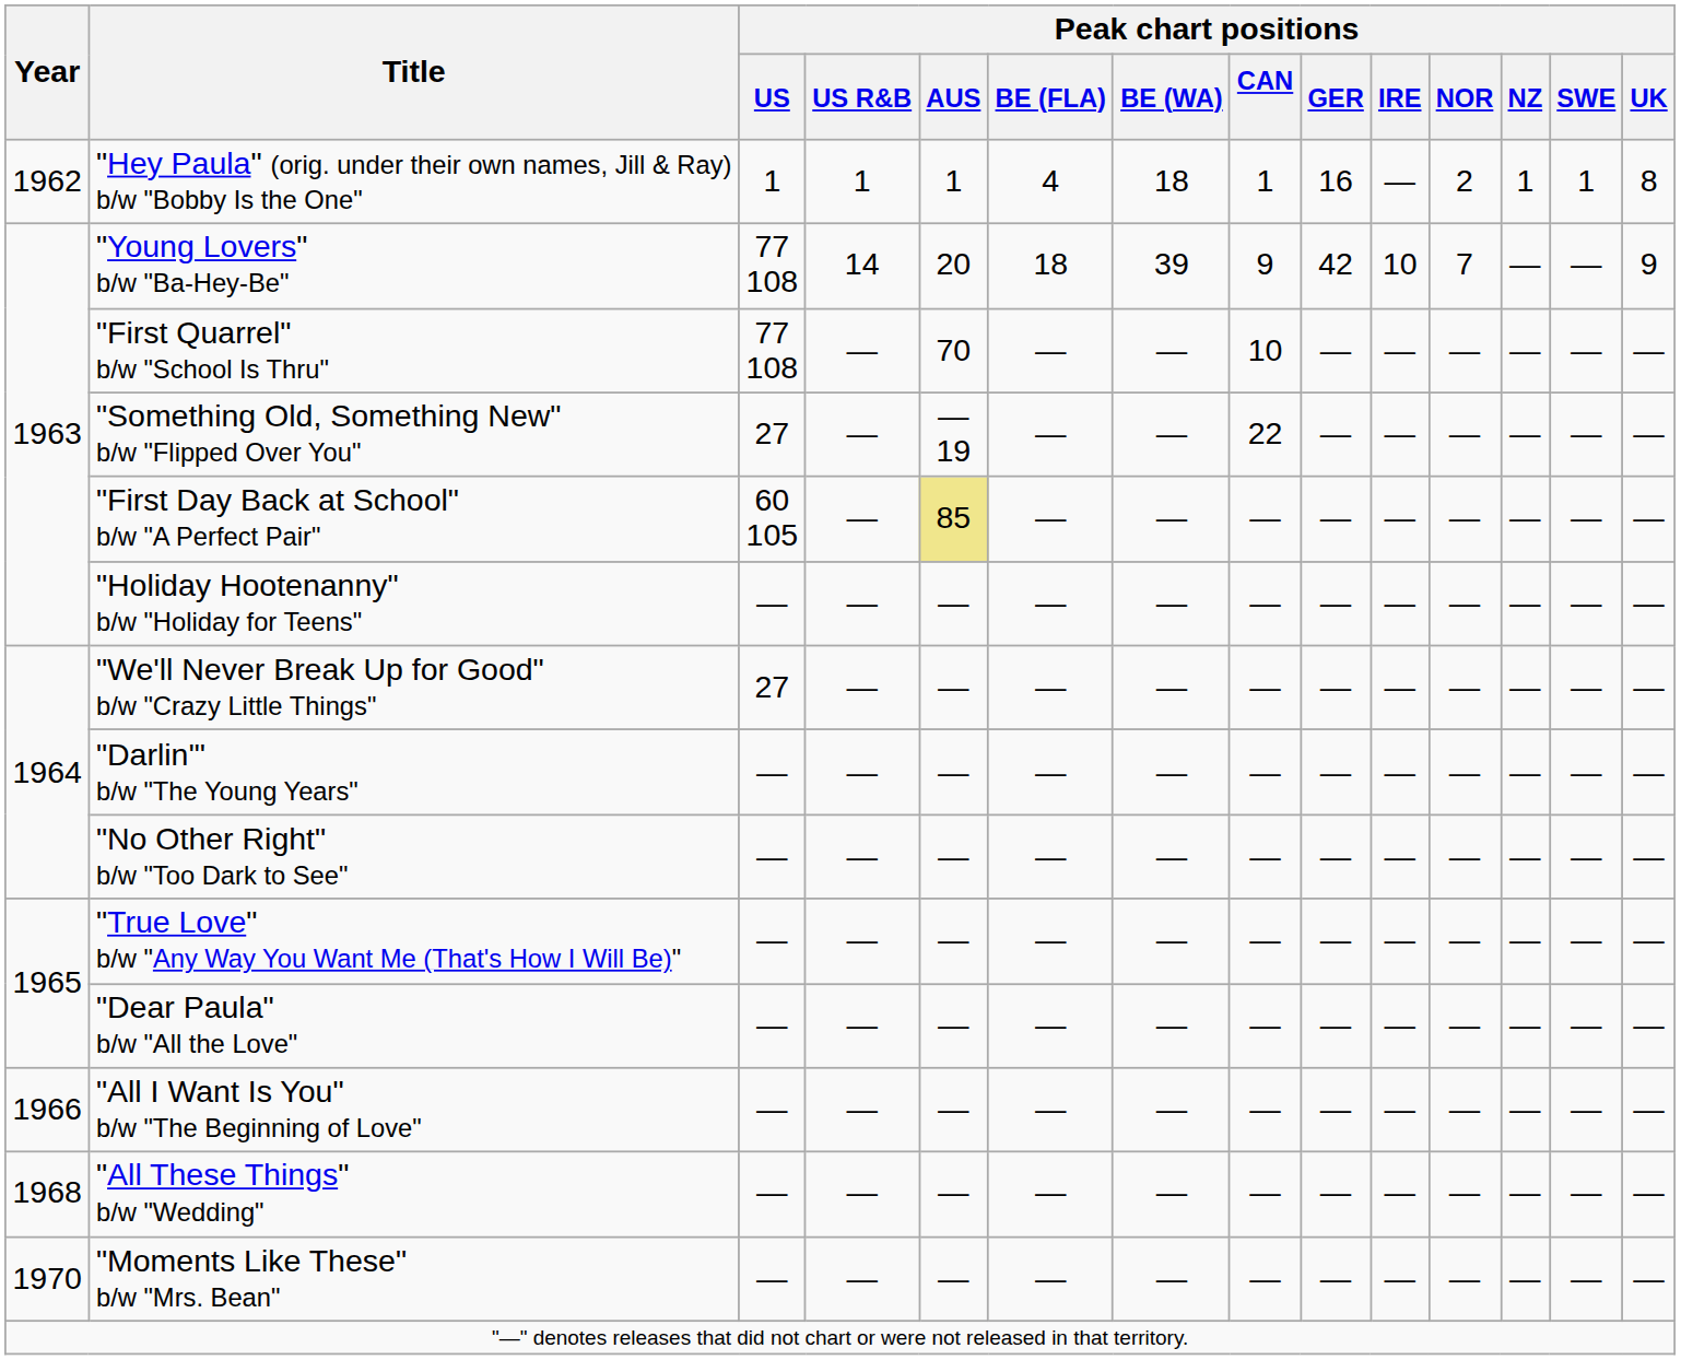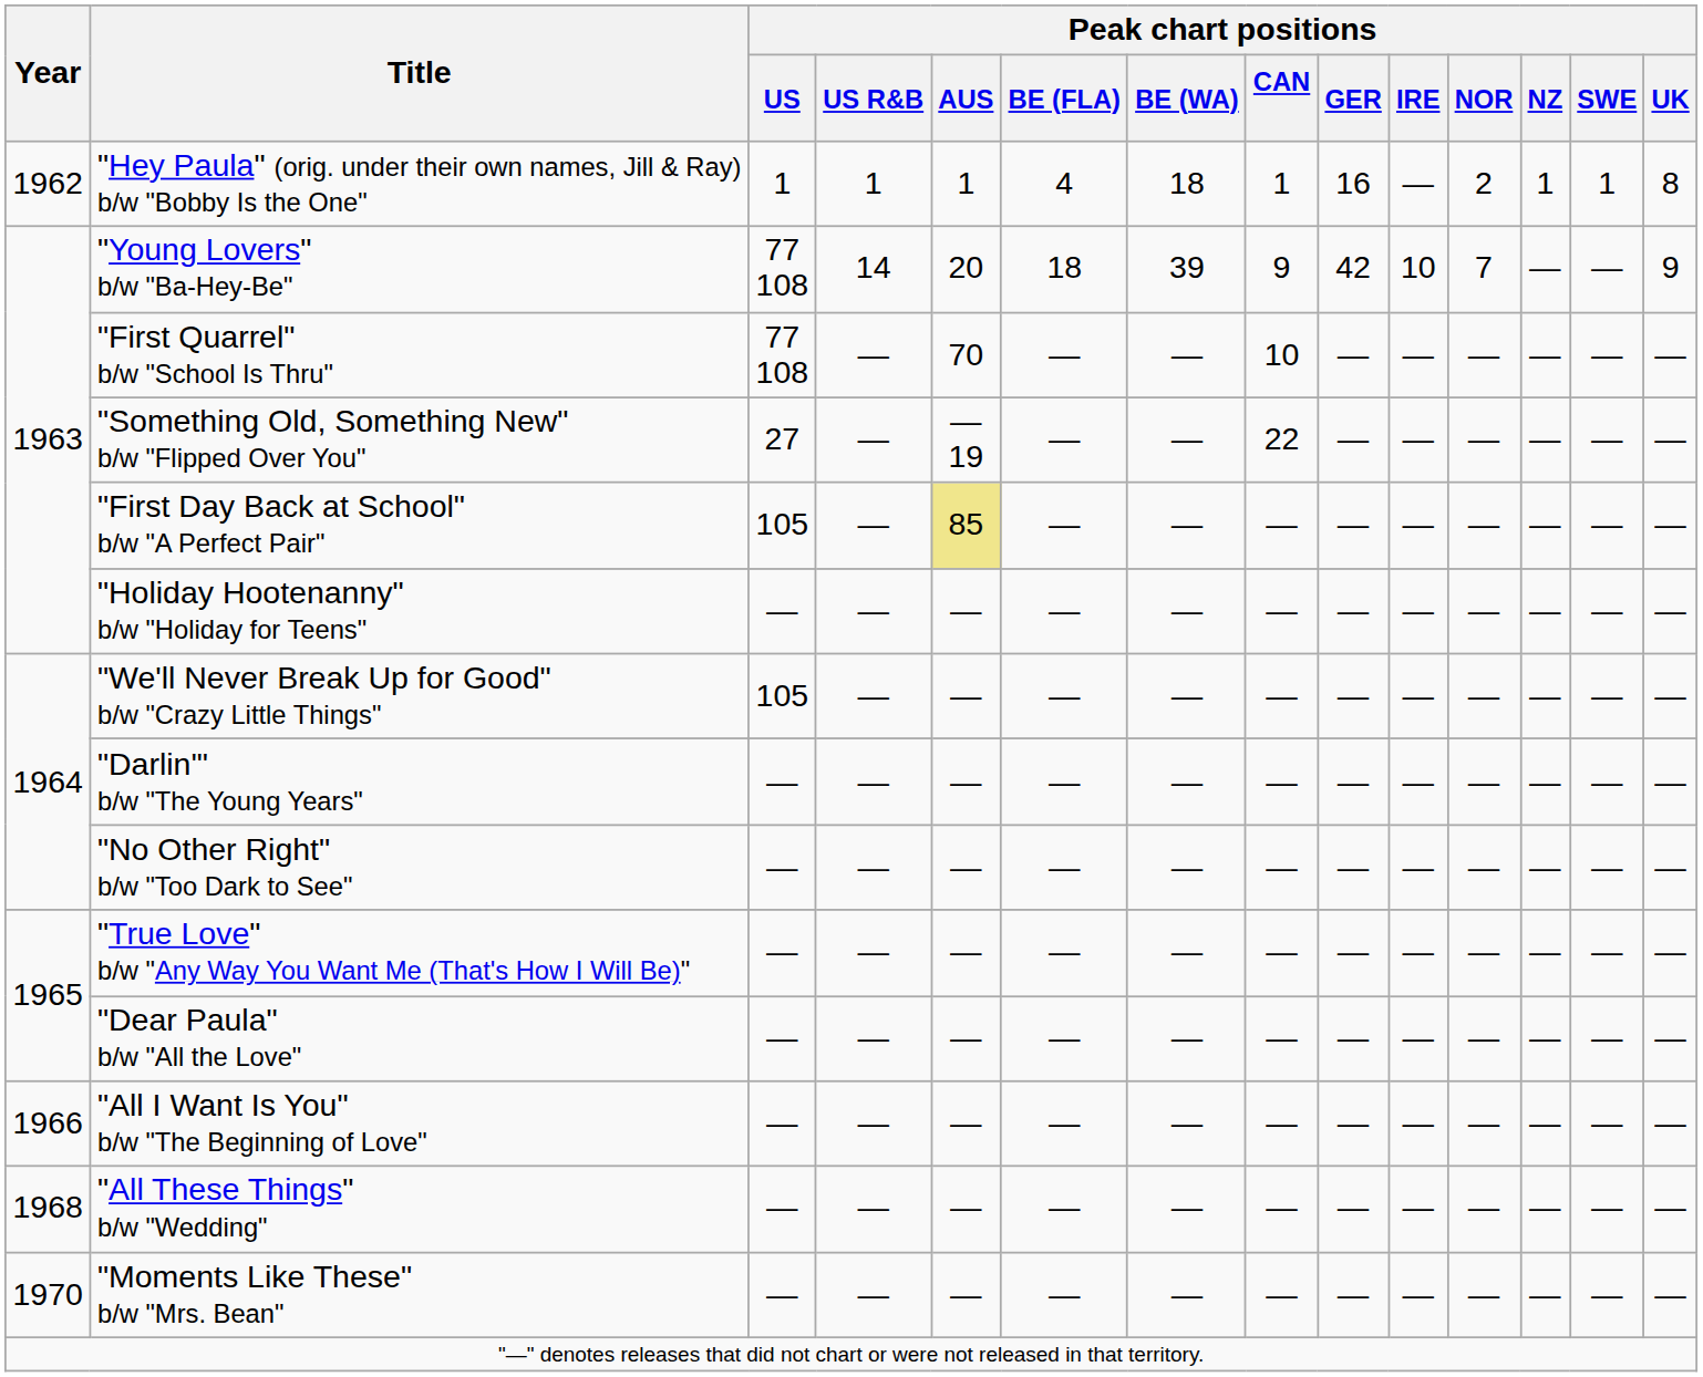"First Day Back at School" b/w "A Perfect Pair" | Peak chart positions / US: 60 105 -> 105
"We'll Never Break Up for Good" b/w "Crazy Little Things" | Peak chart positions / US: 27 -> 105
